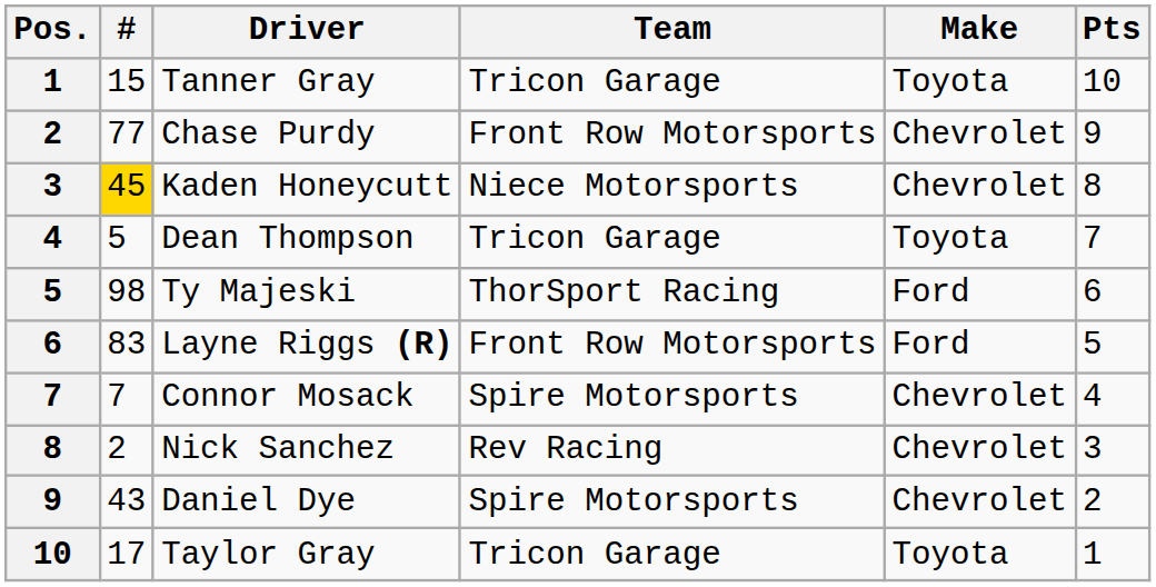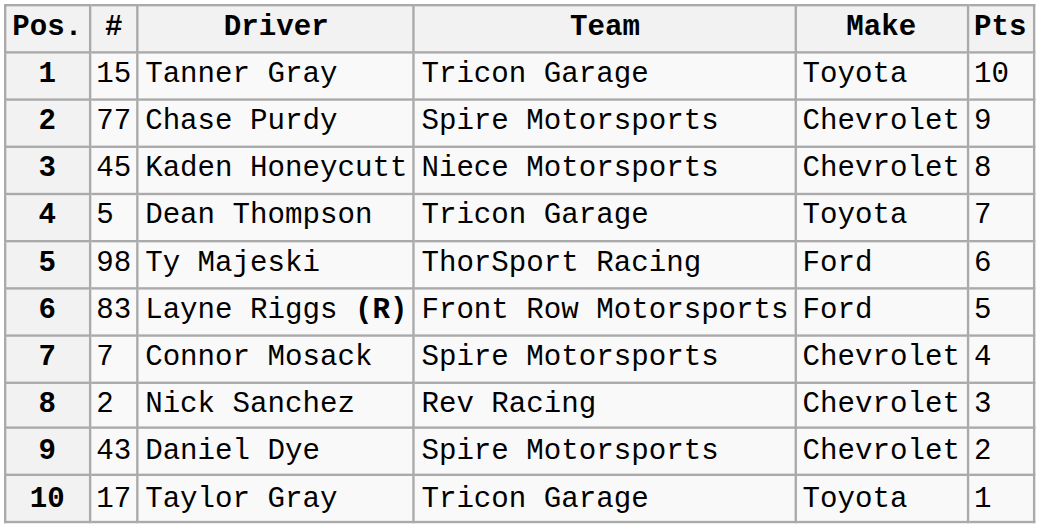Chase Purdy | Team: Front Row Motorsports -> Spire Motorsports
Kaden Honeycutt | #: gold background -> no background
